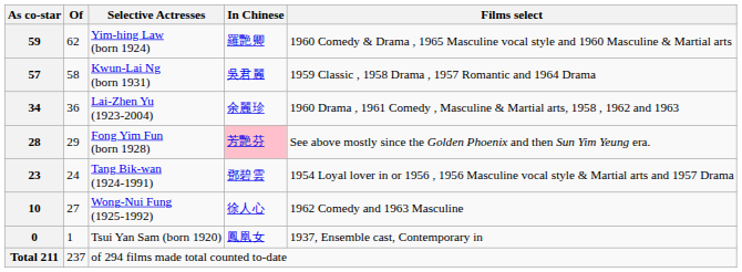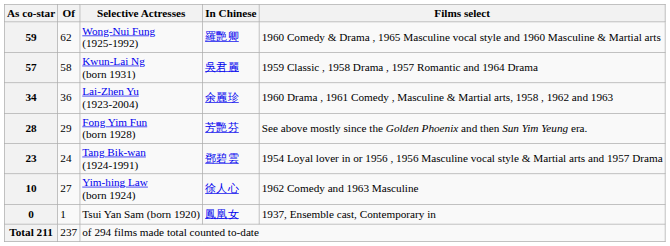59 | Selective Actresses: Yim-hing Law (born 1924) -> Wong-Nui Fung (1925-1992)
28 | In Chinese: pink background -> no background
10 | Selective Actresses: Wong-Nui Fung (1925-1992) -> Yim-hing Law (born 1924)
